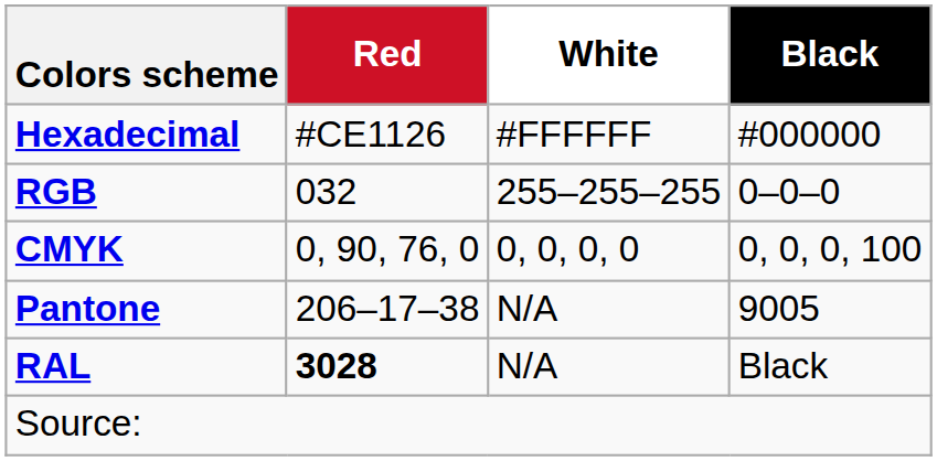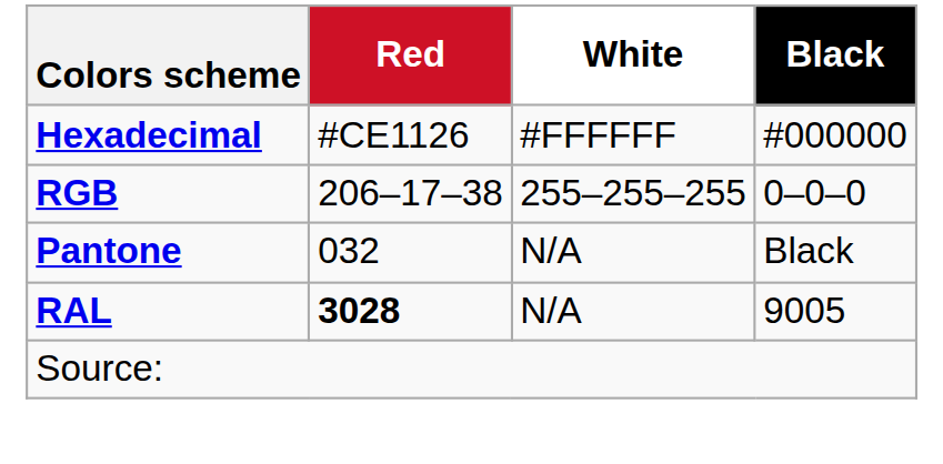RGB | Red: 032 -> 206–17–38
- row: CMYK | 0, 90, 76, 0 | 0, 0, 0, 0 | 0, 0, 0, 100
Pantone | Red: 206–17–38 -> 032
Pantone | Black: 9005 -> Black
RAL | Black: Black -> 9005
